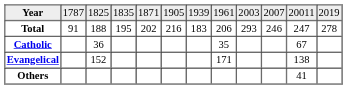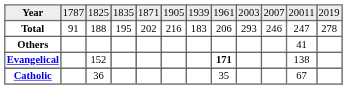rows swapped: Catholic <-> Others
Evangelical | column 8: normal -> bold
